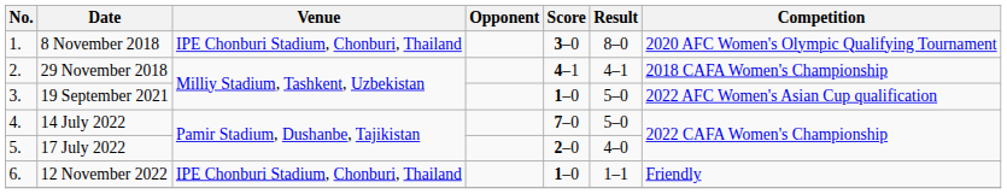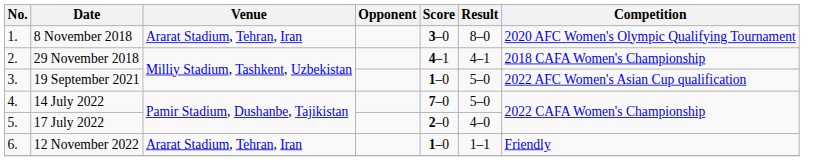8 November 2018 | Venue: IPE Chonburi Stadium, Chonburi, Thailand -> Ararat Stadium, Tehran, Iran
12 November 2022 | Venue: IPE Chonburi Stadium, Chonburi, Thailand -> Ararat Stadium, Tehran, Iran
